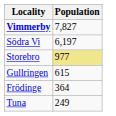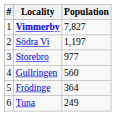+ column: # | 1 | 2 | 3 | 4 | 5 | 6
Södra Vi | Population: 6,197 -> 1,197
Storebro | Population: khaki background -> no background
Gullringen | Population: 615 -> 560
